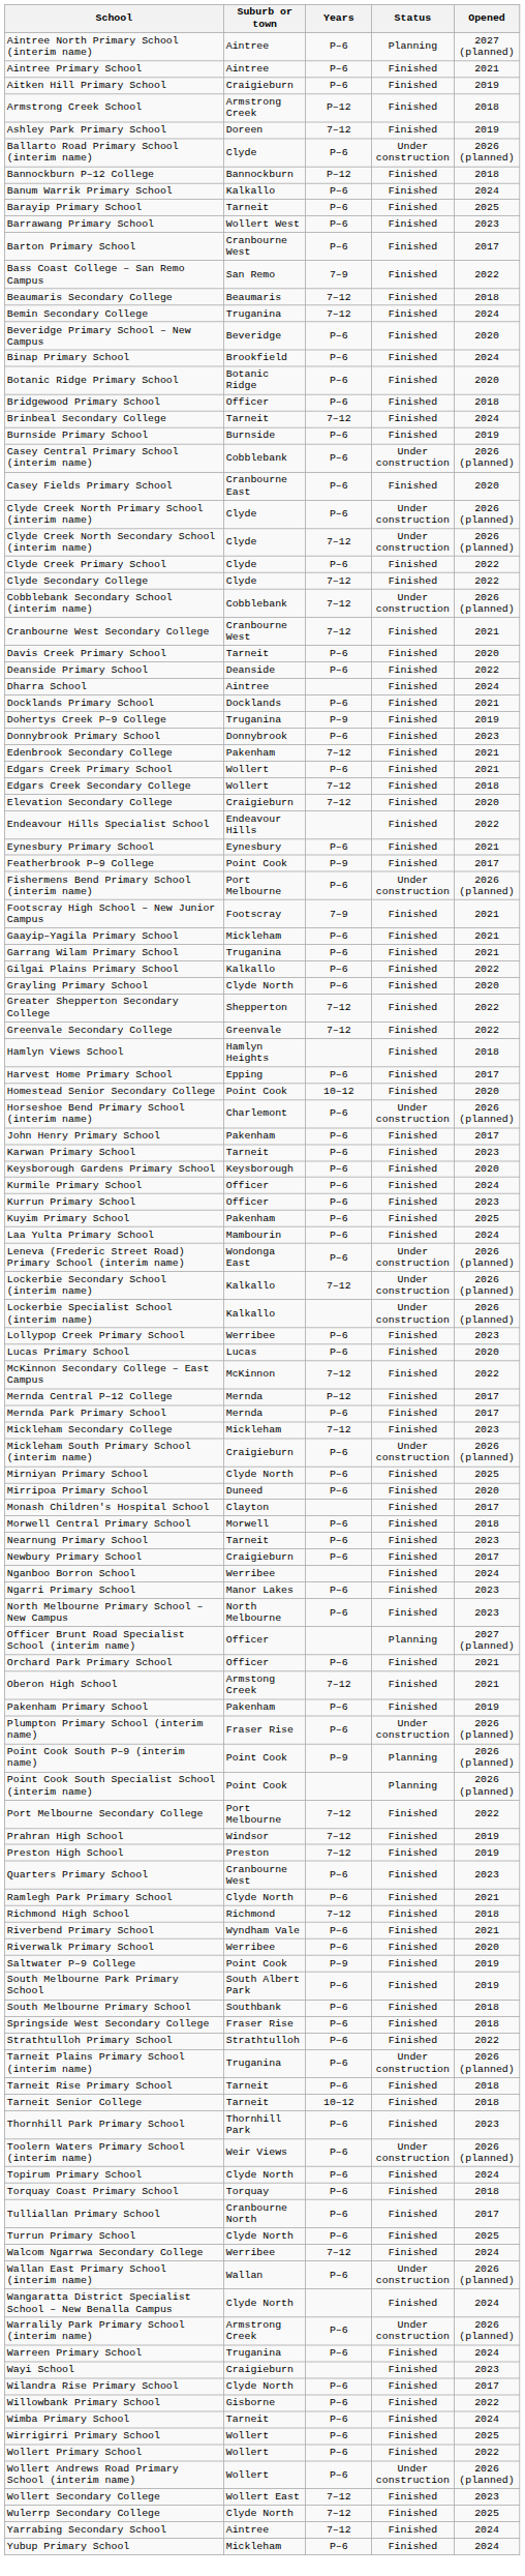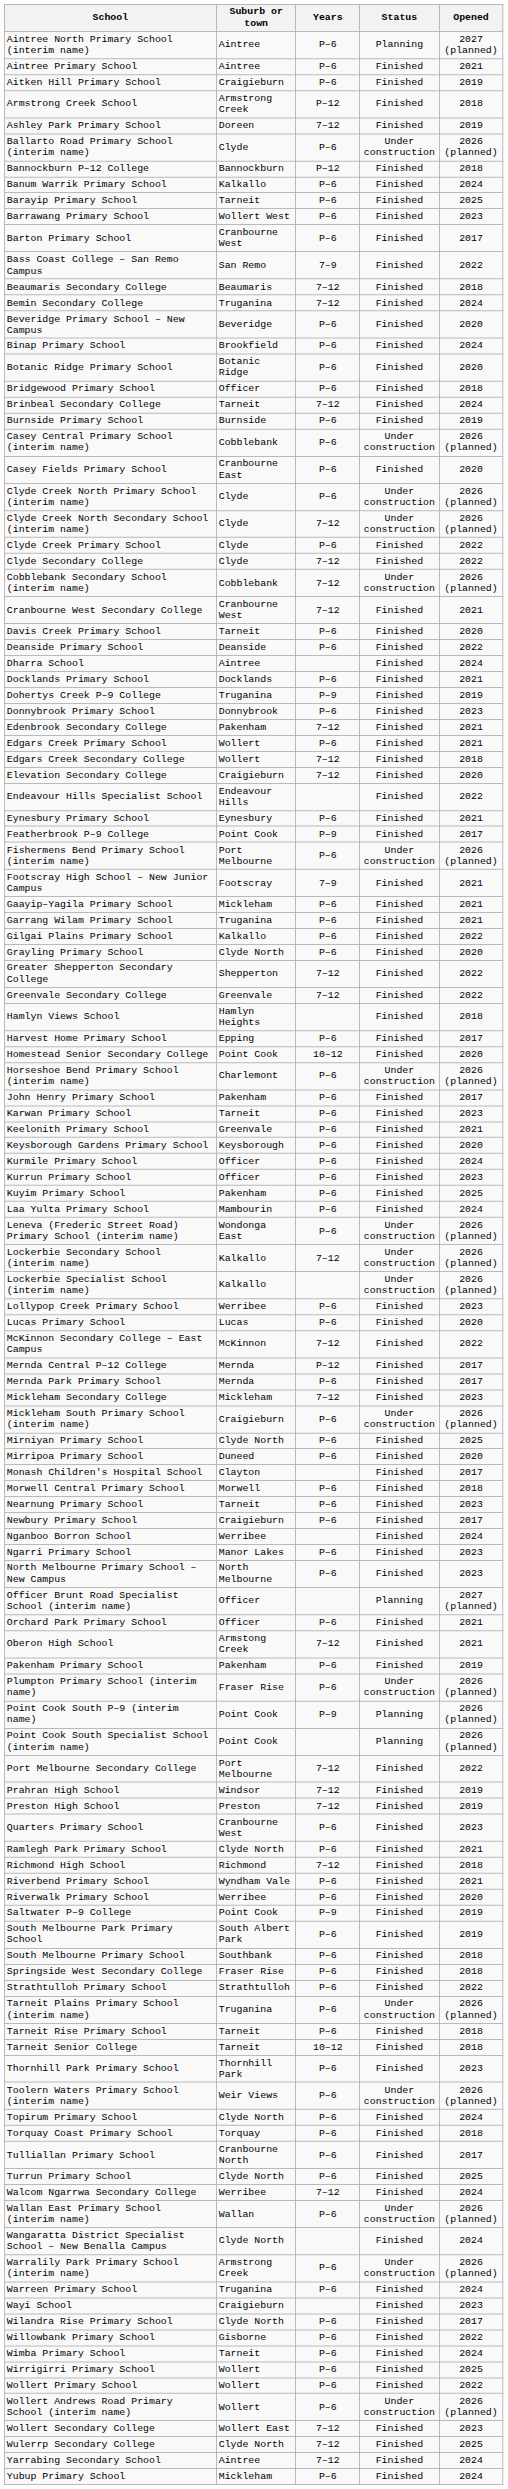+ row: Keelonith Primary School | Greenvale | P–6 | Finished | 2021
